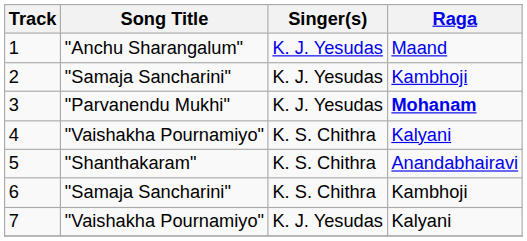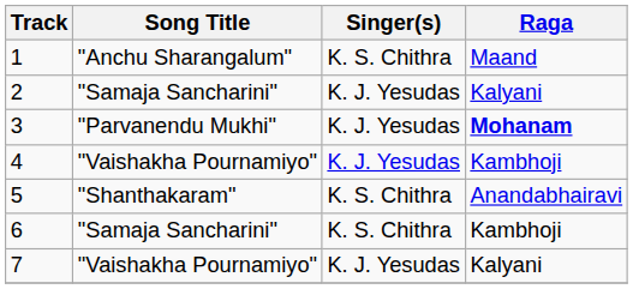1 | Singer(s): K. J. Yesudas -> K. S. Chithra
2 | Raga: Kambhoji -> Kalyani
4 | Singer(s): K. S. Chithra -> K. J. Yesudas
4 | Raga: Kalyani -> Kambhoji
